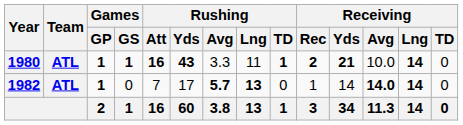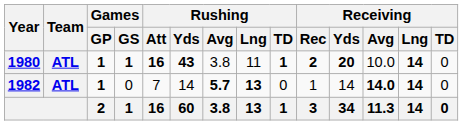1980 | Rushing / Avg: 3.3 -> 3.8
1980 | Receiving / Yds: 21 -> 20
1982 | Rushing / Yds: 17 -> 14
